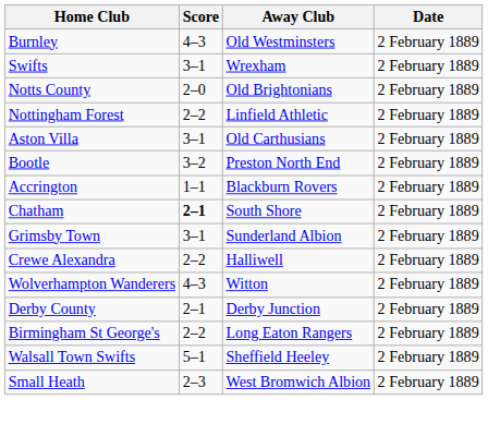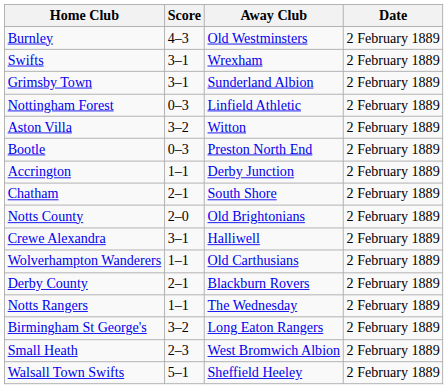rows swapped: Notts County <-> Grimsby Town
Nottingham Forest | Score: 2–2 -> 0–3
Aston Villa | Score: 3–1 -> 3–2
Aston Villa | Away Club: Old Carthusians -> Witton
Bootle | Score: 3–2 -> 0–3
Accrington | Away Club: Blackburn Rovers -> Derby Junction
Chatham | Score: bold -> normal
Crewe Alexandra | Score: 2–2 -> 3–1
Wolverhampton Wanderers | Score: 4–3 -> 1–1
Wolverhampton Wanderers | Away Club: Witton -> Old Carthusians
Derby County | Away Club: Derby Junction -> Blackburn Rovers
+ row: Notts Rangers | 1–1 | The Wednesday | 2 February 1889
Birmingham St George's | Score: 2–2 -> 3–2
rows swapped: Small Heath <-> Walsall Town Swifts
